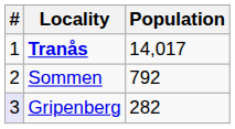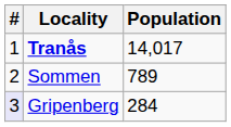Sommen | Population: 792 -> 789
Gripenberg | Population: 282 -> 284
